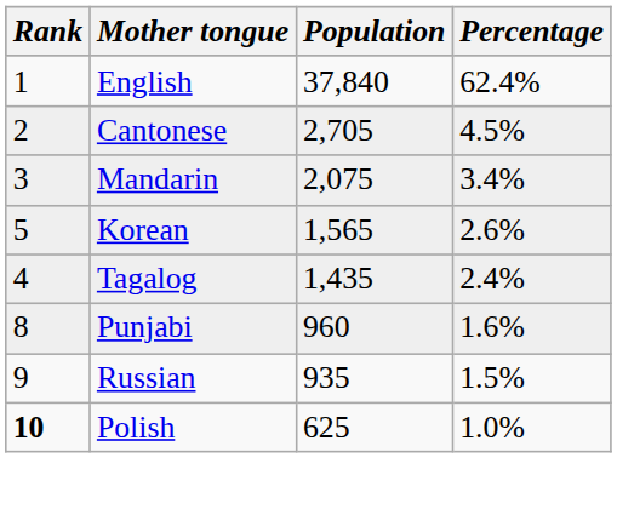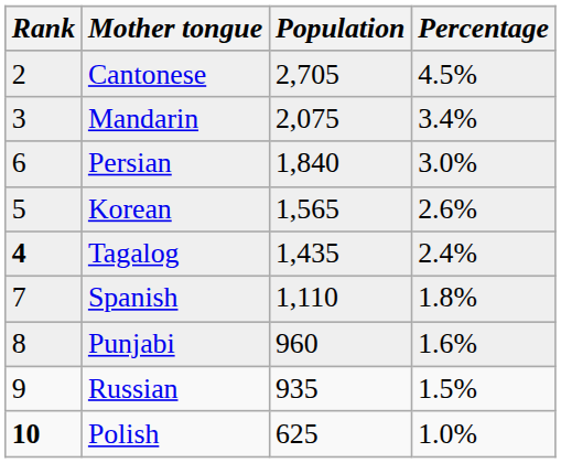- row: 1 | English | 37,840 | 62.4%
+ row: 6 | Persian | 1,840 | 3.0%
Tagalog | Rank: normal -> bold
+ row: 7 | Spanish | 1,110 | 1.8%
